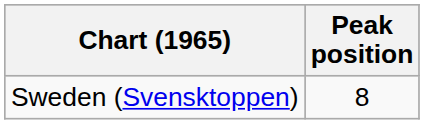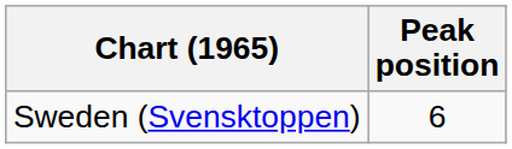Sweden (Svensktoppen) | Peak position: 8 -> 6
